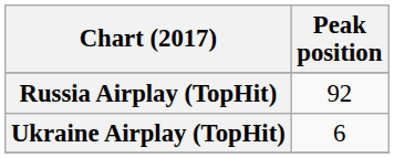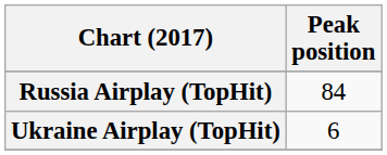Russia Airplay (TopHit) | Peak position: 92 -> 84
